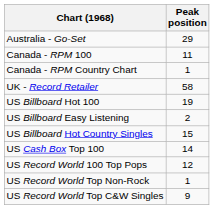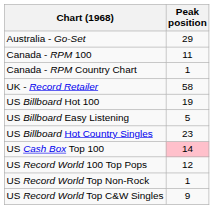US Billboard Easy Listening | Peak position: 2 -> 5
US Billboard Hot Country Singles | Peak position: 15 -> 23
US Cash Box Top 100 | Peak position: no background -> pink background
